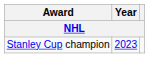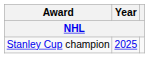Stanley Cup champion | Year: 2023 -> 2025
